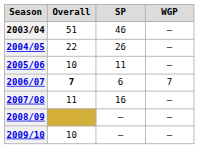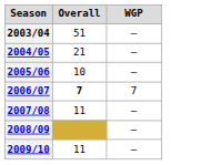- column: SP | 46 | 26 | 11 | 6 | 16 | — | —
2004/05 | Overall: 22 -> 21
2009/10 | Overall: 10 -> 11
